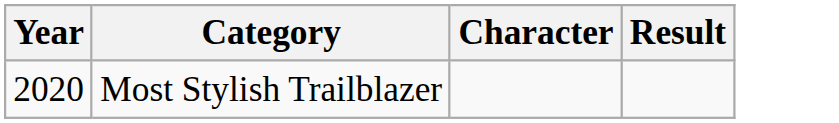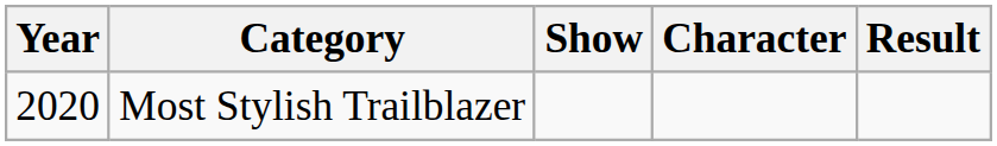+ column: Show
